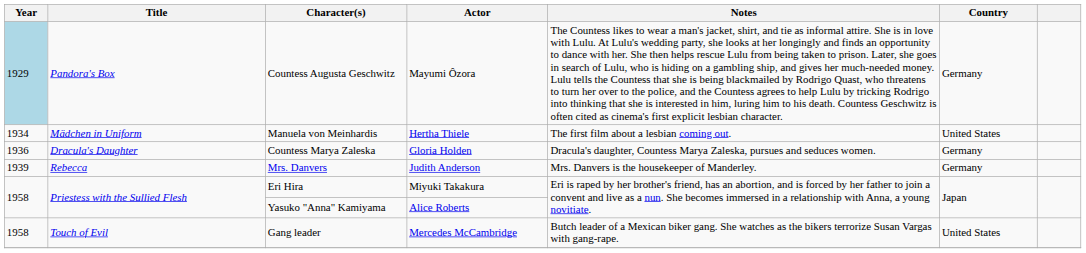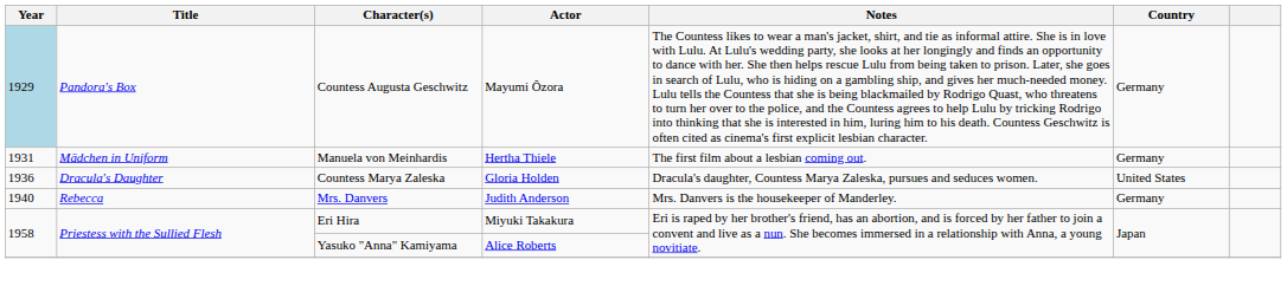Manuela von Meinhardis | Year: 1934 -> 1931
Manuela von Meinhardis | Country: United States -> Germany
Countess Marya Zaleska | Country: Germany -> United States
Mrs. Danvers | Year: 1939 -> 1940
- row: 1958 | Touch of Evil | Gang leader | Mercedes McCambridge | Butch leader of a Mexican biker gang. She watches as the bikers terrorize Susan Vargas with gang-rape. | United States
